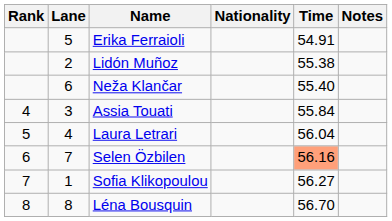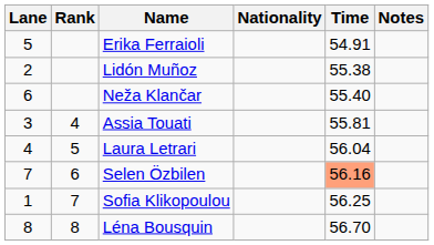columns swapped: Rank <-> Lane
Assia Touati | Time: 55.84 -> 55.81
Sofia Klikopoulou | Time: 56.27 -> 56.25
